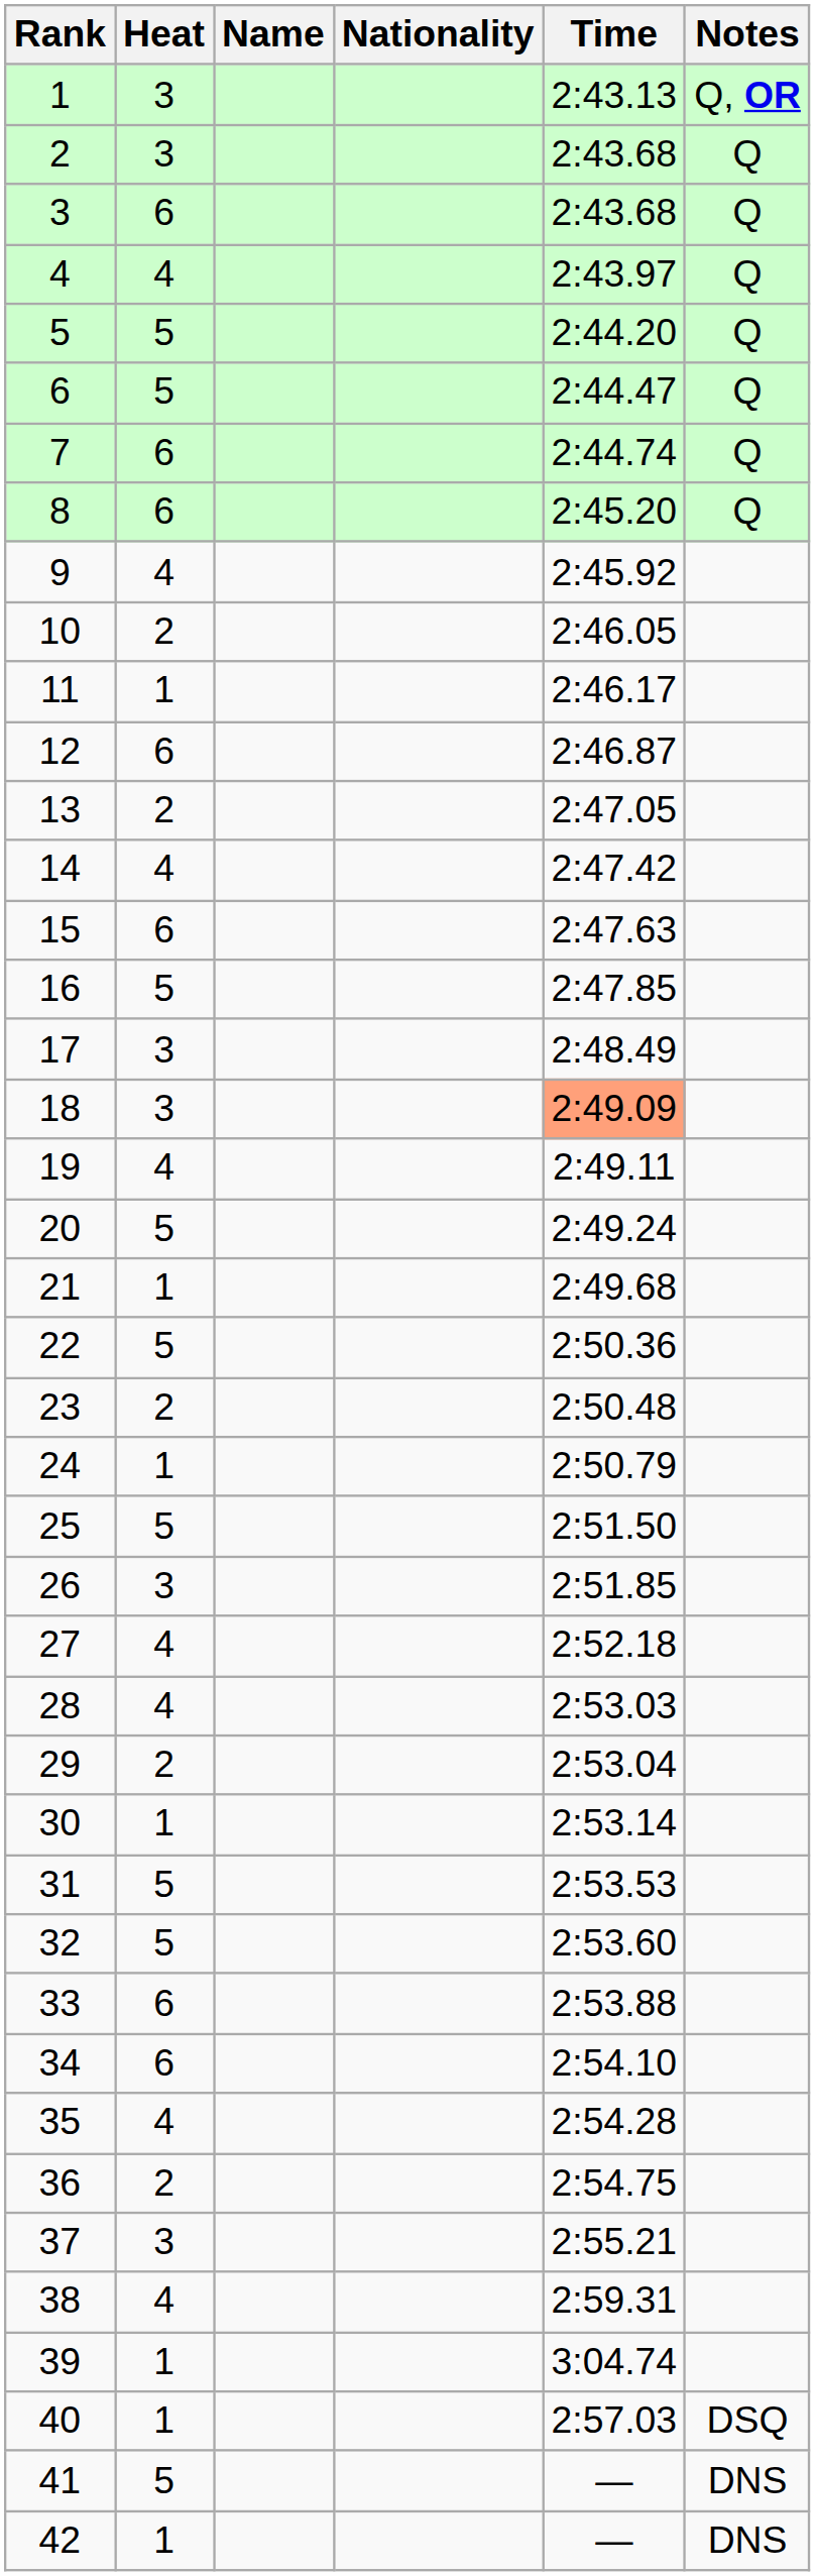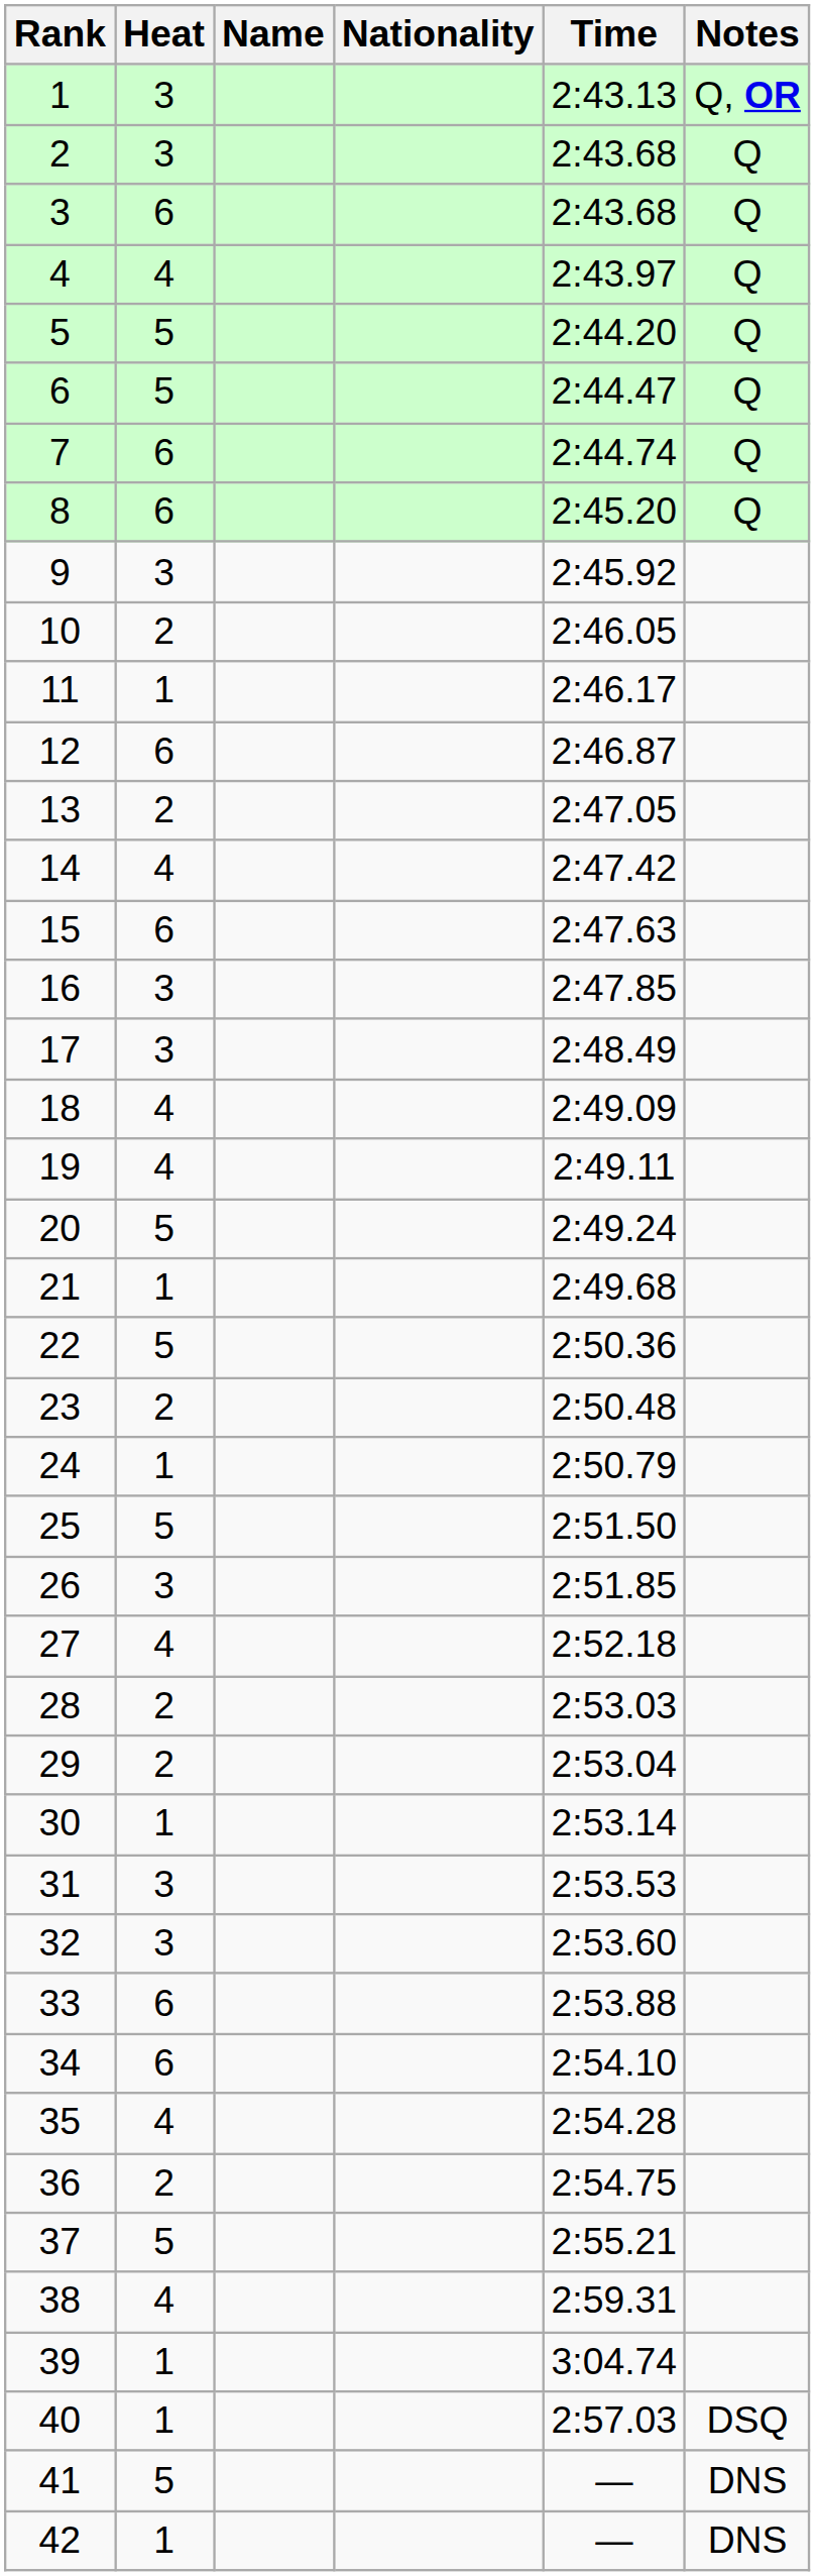9 | Heat: 4 -> 3
16 | Heat: 5 -> 3
18 | Heat: 3 -> 4
18 | Time: lightsalmon background -> no background
28 | Heat: 4 -> 2
31 | Heat: 5 -> 3
32 | Heat: 5 -> 3
37 | Heat: 3 -> 5
